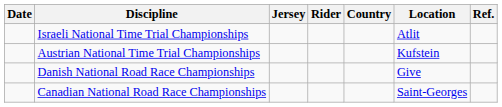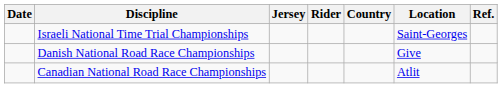Israeli National Time Trial Championships | Location: Atlit -> Saint-Georges
- row: Austrian National Time Trial Championships | Kufstein
Canadian National Road Race Championships | Location: Saint-Georges -> Atlit
